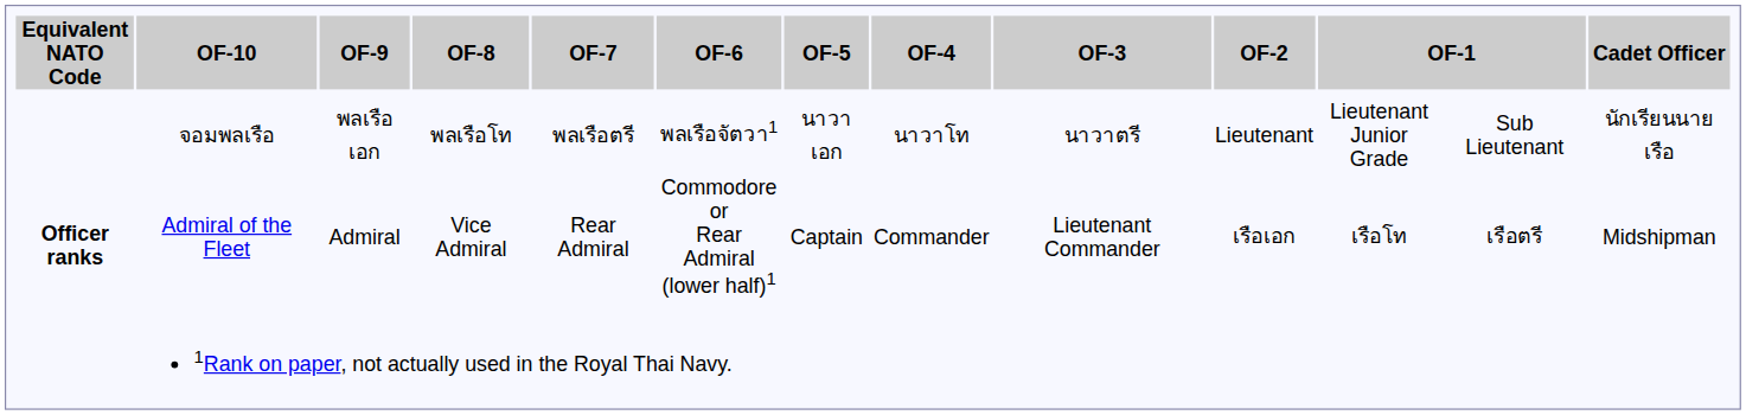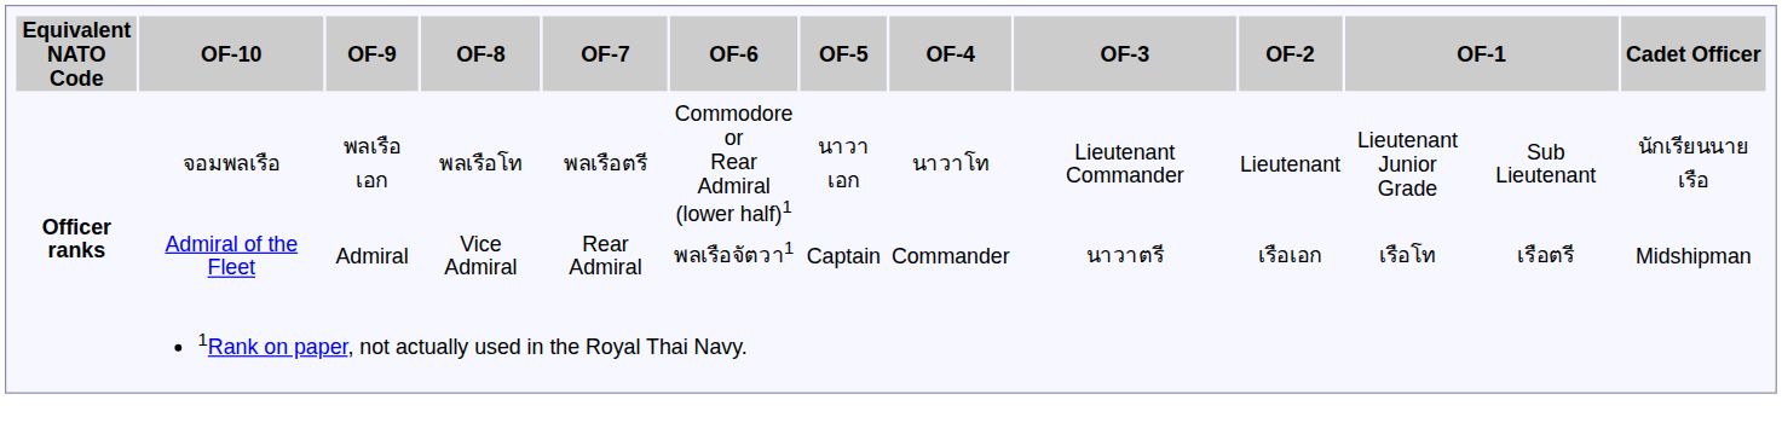จอมพลเรือ | OF-6: พลเรือจัตวา1 -> Commodore or Rear Admiral (lower half)1
จอมพลเรือ | OF-3: นาวาตรี -> Lieutenant Commander
Admiral of the Fleet | OF-6: Commodore or Rear Admiral (lower half)1 -> พลเรือจัตวา1
Admiral of the Fleet | OF-3: Lieutenant Commander -> นาวาตรี
